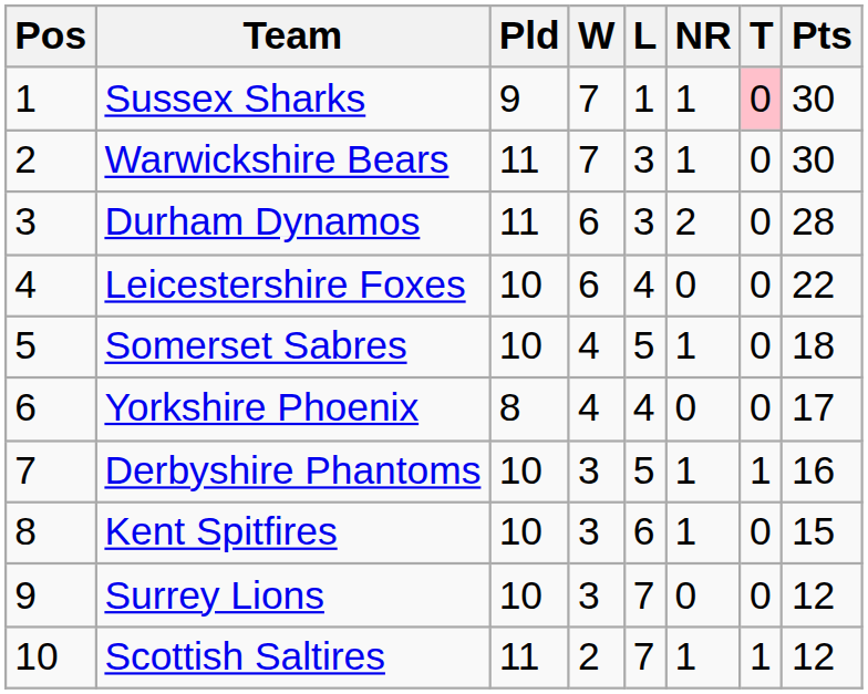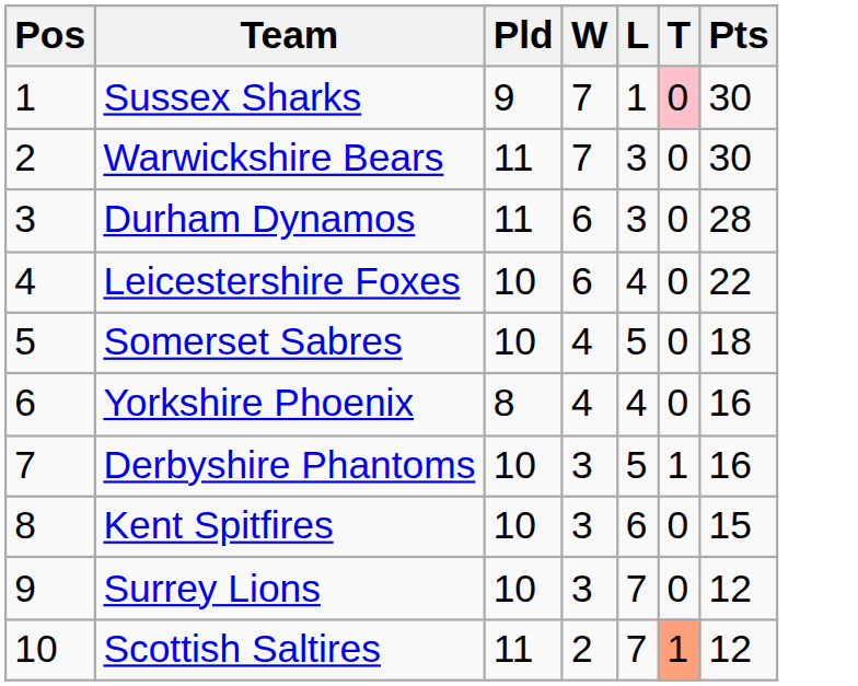- column: NR | 1 | 1 | 2 | 0 | 1 | 0 | 1 | 1 | 0 | 1
Yorkshire Phoenix | Pts: 17 -> 16
Scottish Saltires | T: no background -> lightsalmon background
